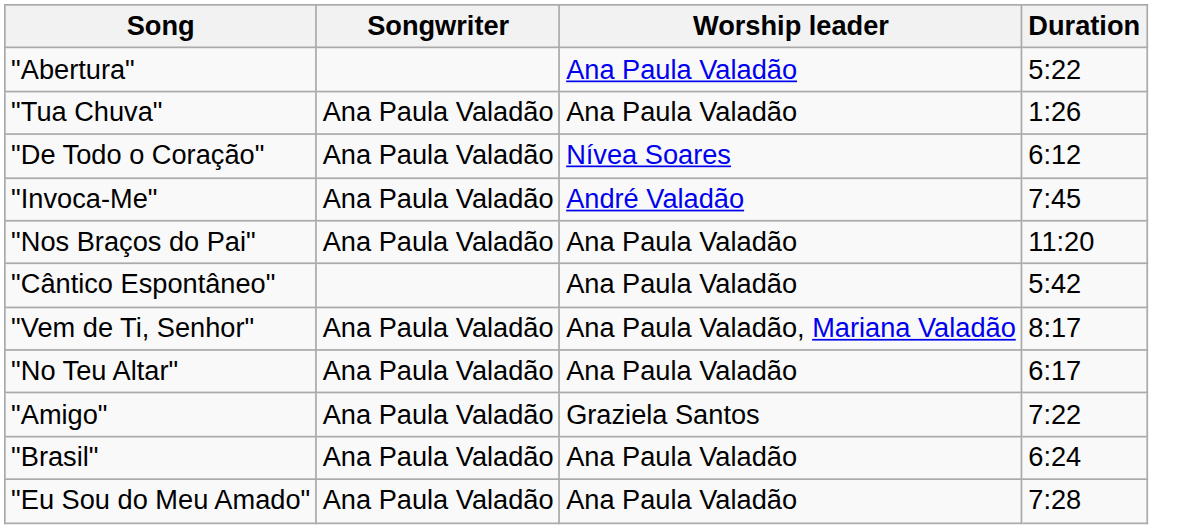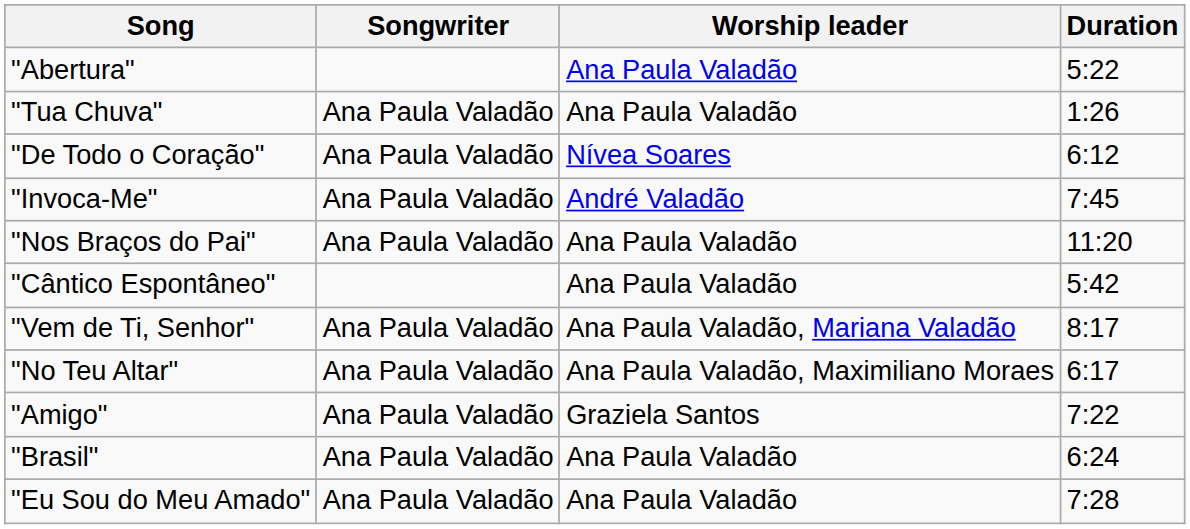"No Teu Altar" | Worship leader: Ana Paula Valadão -> Ana Paula Valadão, Maximiliano Moraes
